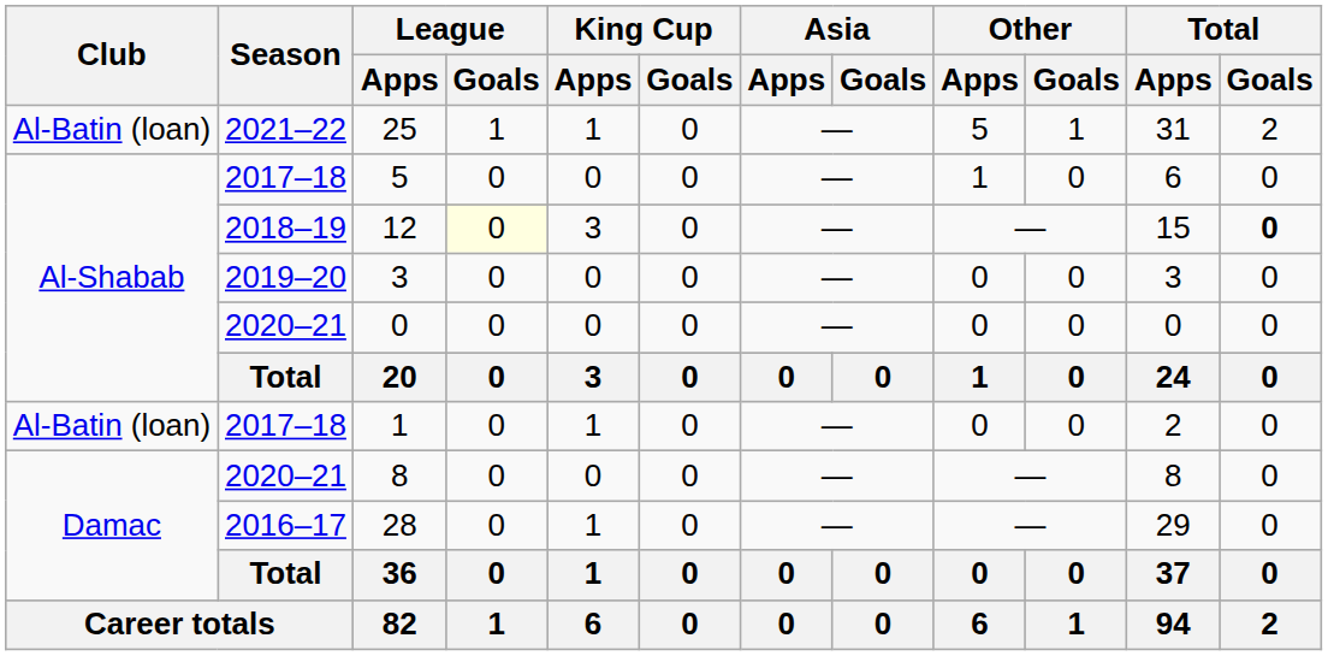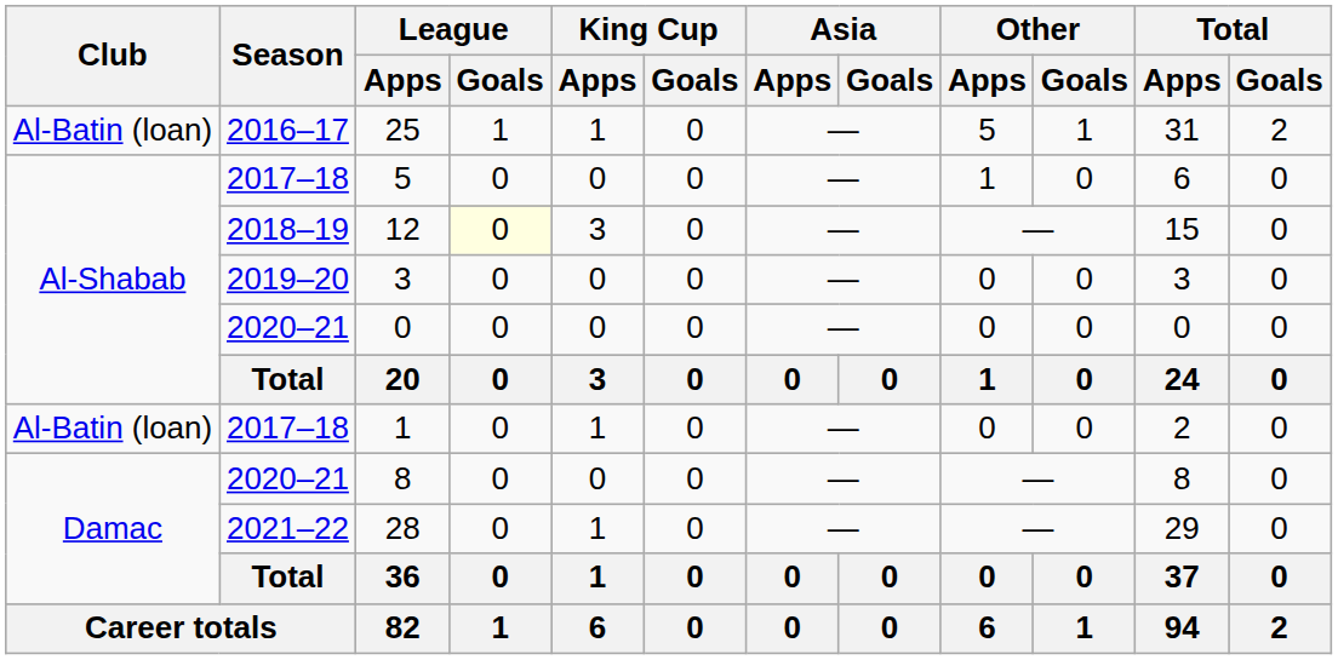25 | Season: 2021–22 -> 2016–17
12 | Total / Goals: bold -> normal
28 | Season: 2016–17 -> 2021–22
